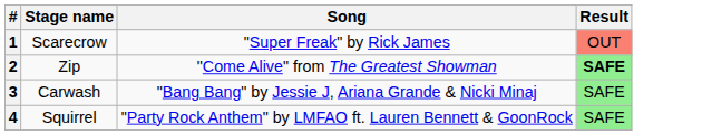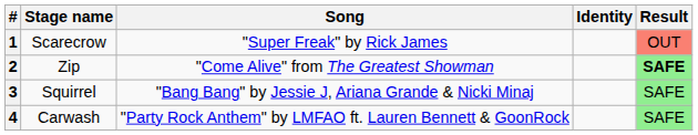+ column: Identity
3 | Stage name: Carwash -> Squirrel
4 | Stage name: Squirrel -> Carwash
